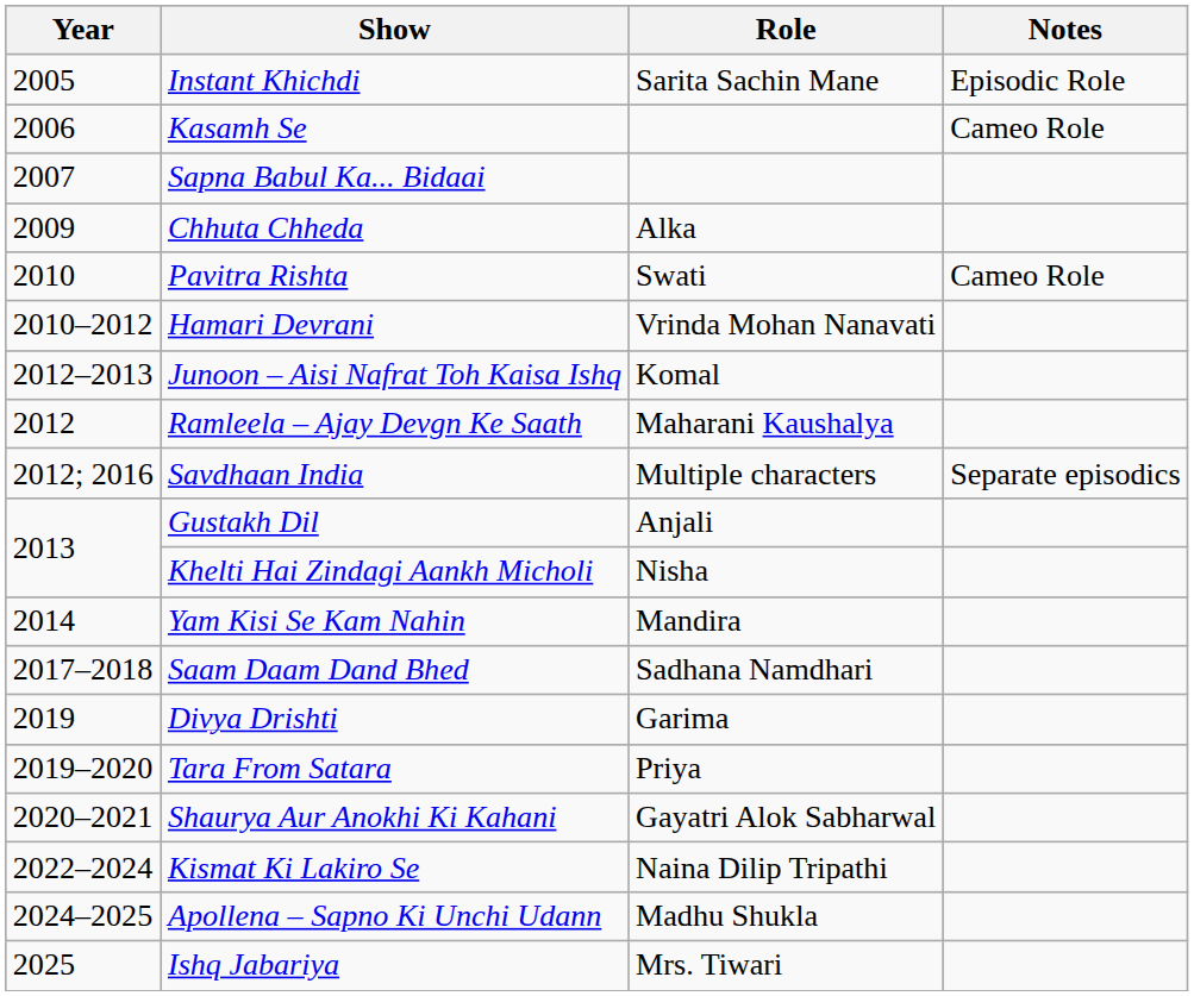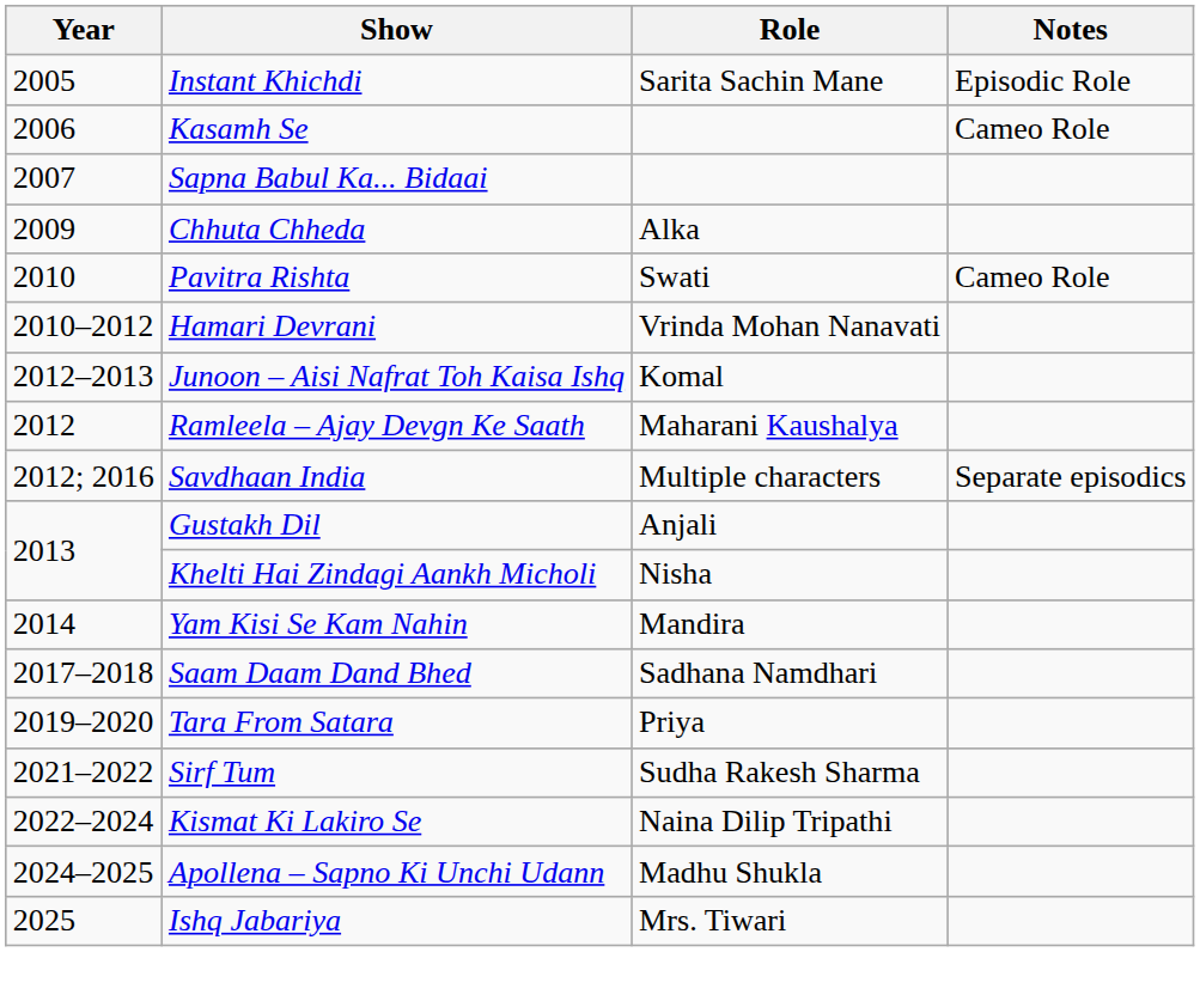- row: 2019 | Divya Drishti | Garima
- row: 2020–2021 | Shaurya Aur Anokhi Ki Kahani | Gayatri Alok Sabharwal
+ row: 2021–2022 | Sirf Tum | Sudha Rakesh Sharma
